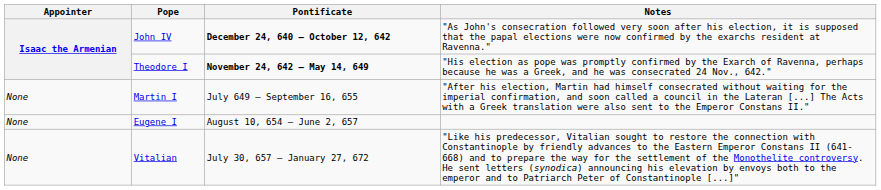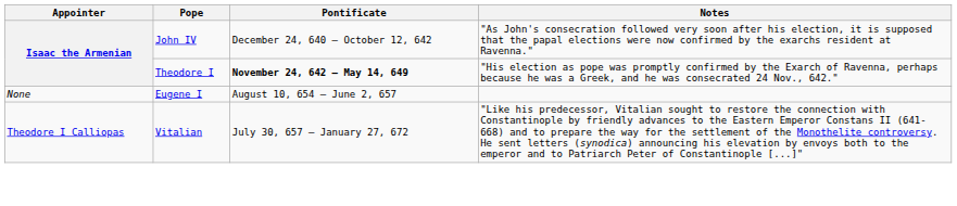John IV | Pontificate: bold -> normal
- row: None | Martin I | July 649 – September 16, 655 | "After his election, Martin had himself consecrated without waiting for the imperial confirmation, and soon called a council in the Lateran [...] The Acts with a Greek translation were also sent to the Emperor Constans II."
Vitalian | Appointer: None -> Theodore I Calliopas
